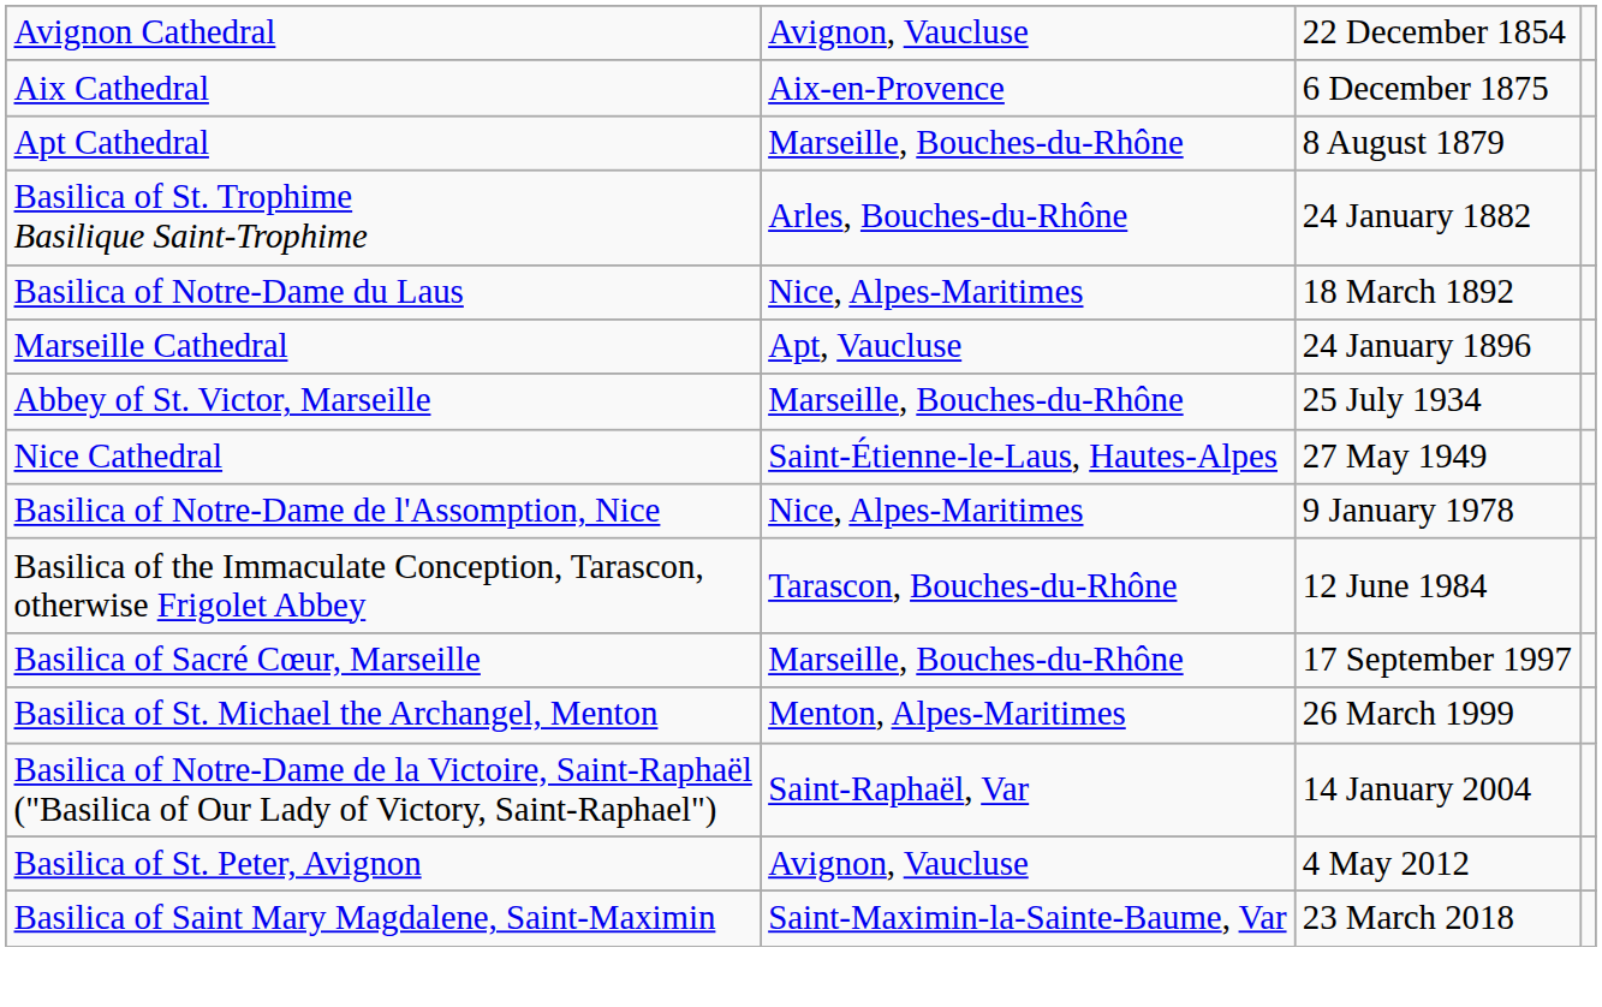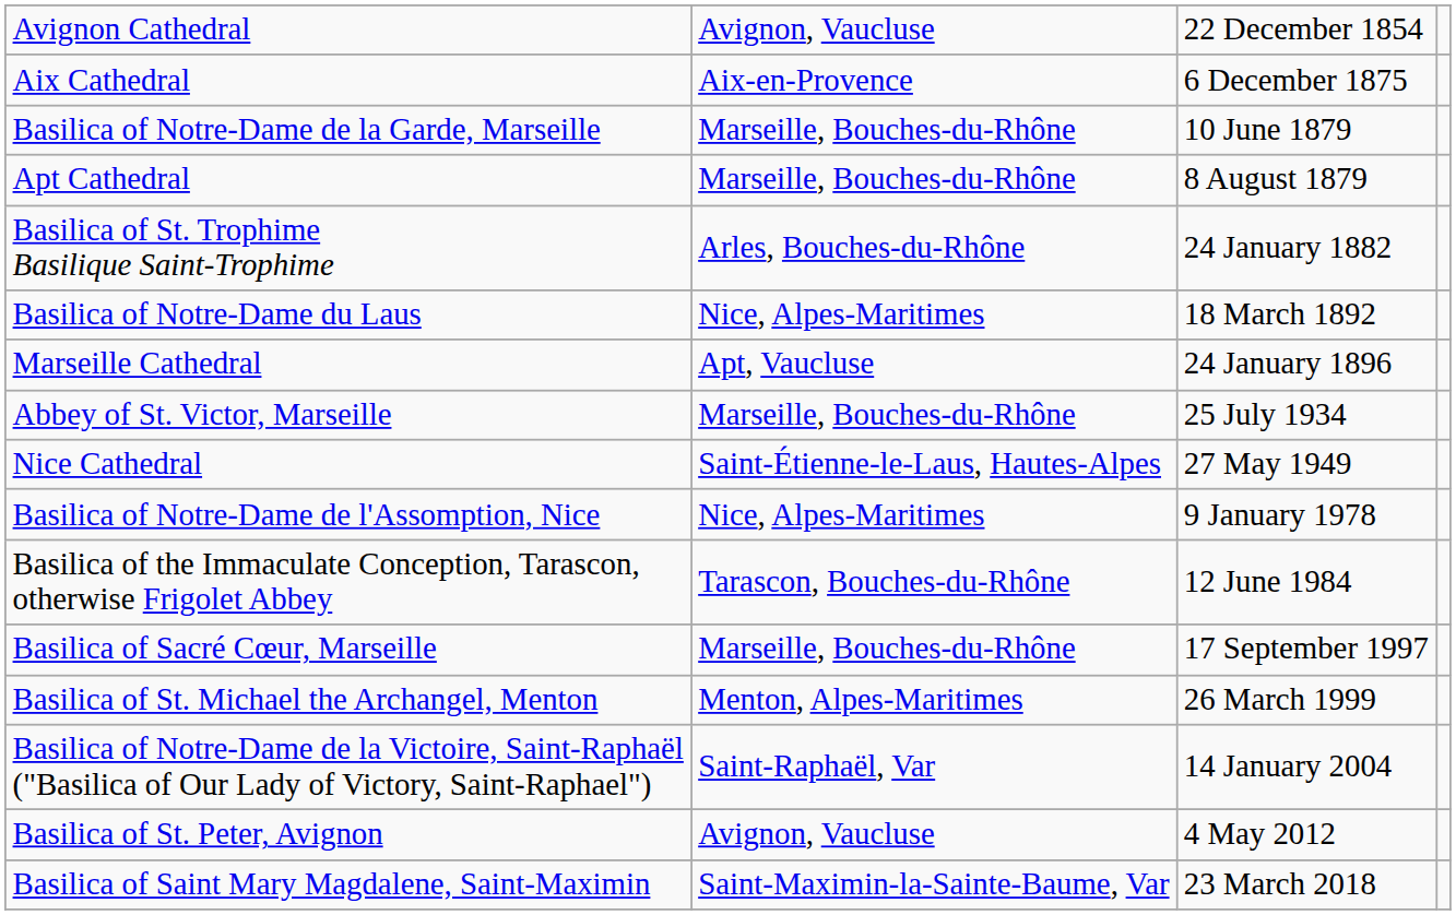+ row: Basilica of Notre-Dame de la Garde, Marseille | Marseille, Bouches-du-Rhône | 10 June 1879
